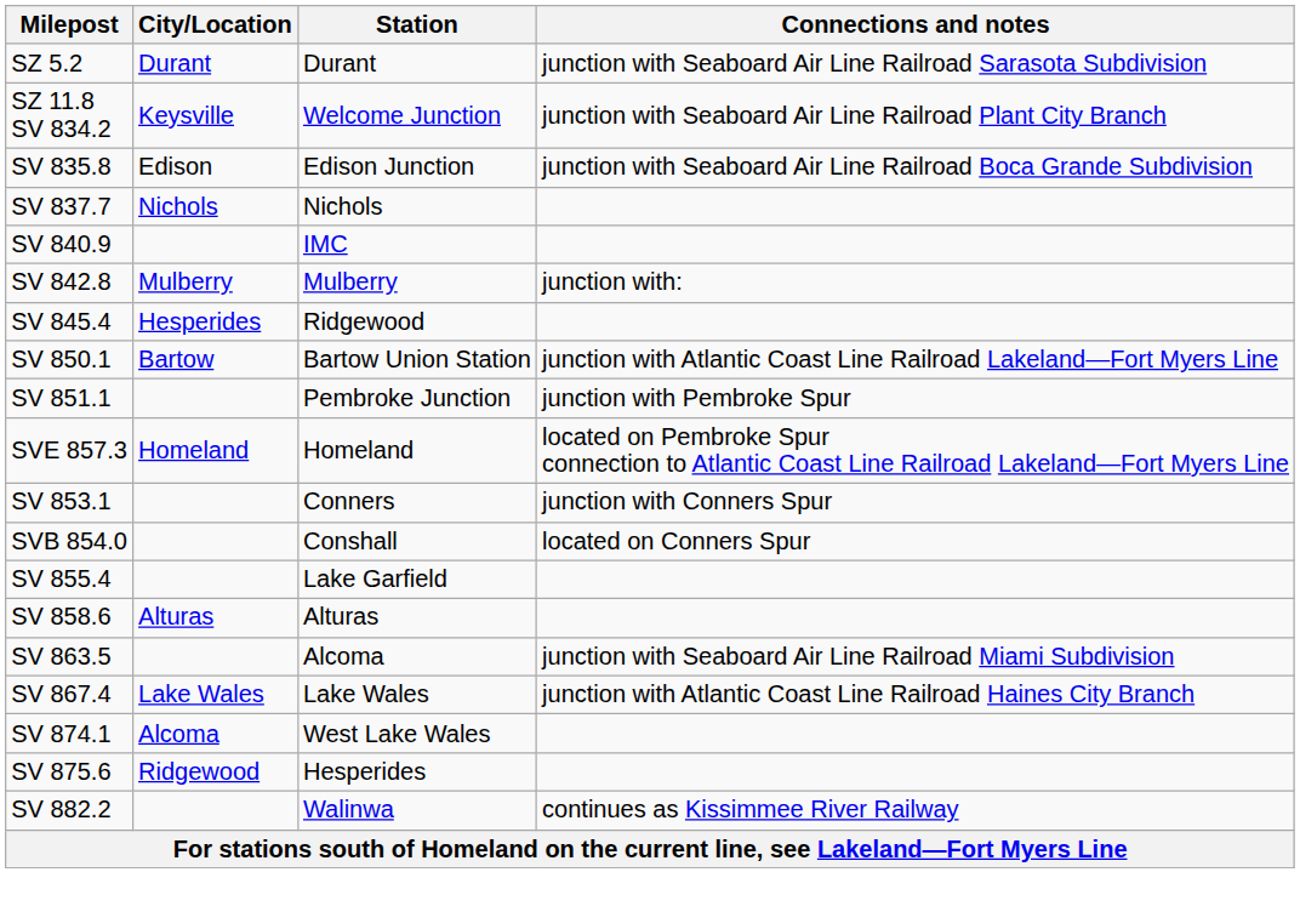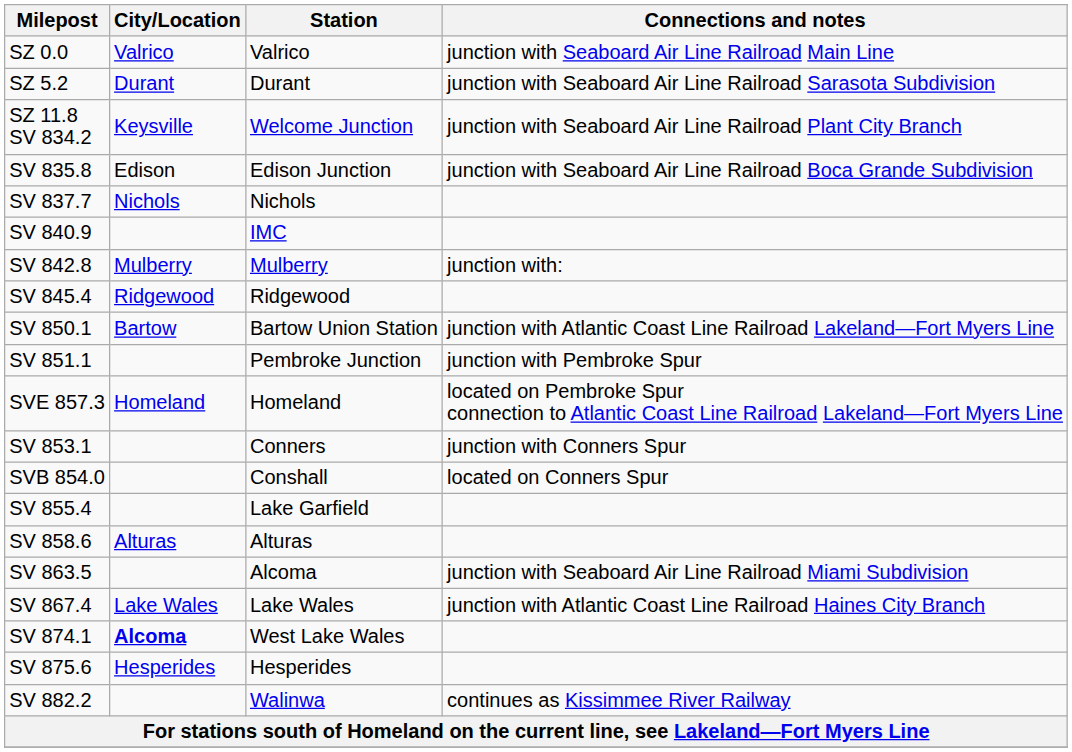+ row: SZ 0.0 | Valrico | Valrico | junction with Seaboard Air Line Railroad Main Line
SV 845.4 | City/Location: Hesperides -> Ridgewood
SV 874.1 | City/Location: normal -> bold
SV 875.6 | City/Location: Ridgewood -> Hesperides
